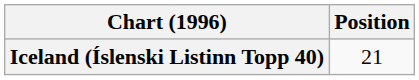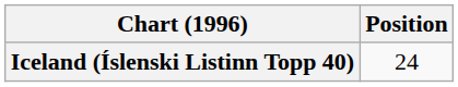Iceland (Íslenski Listinn Topp 40) | Position: 21 -> 24
